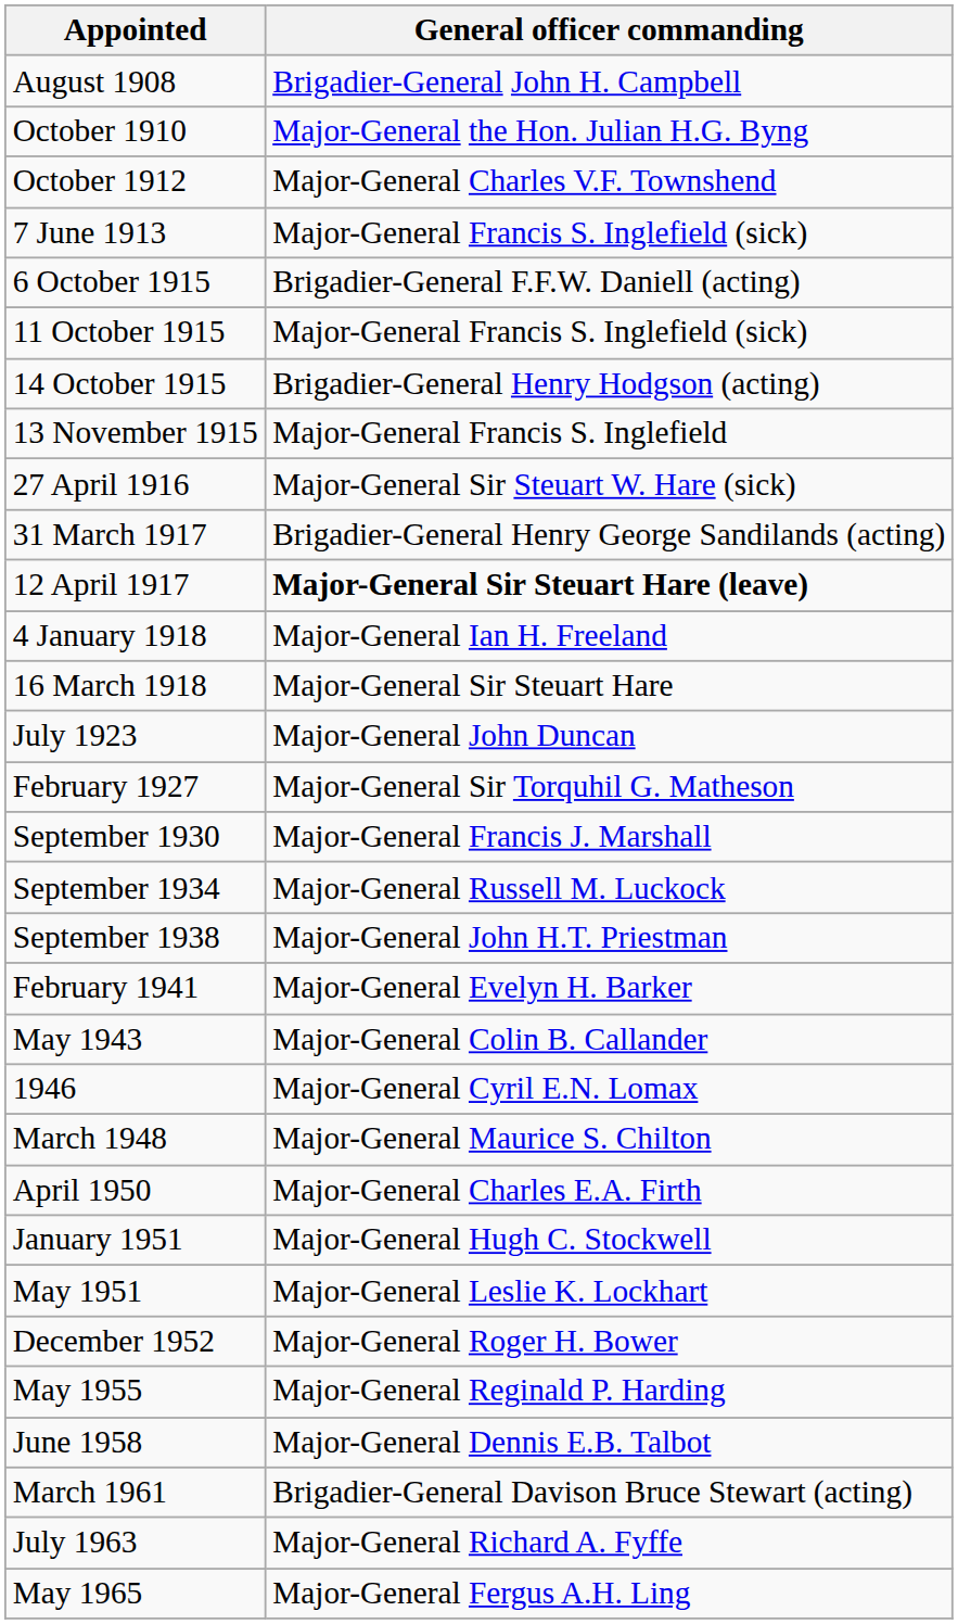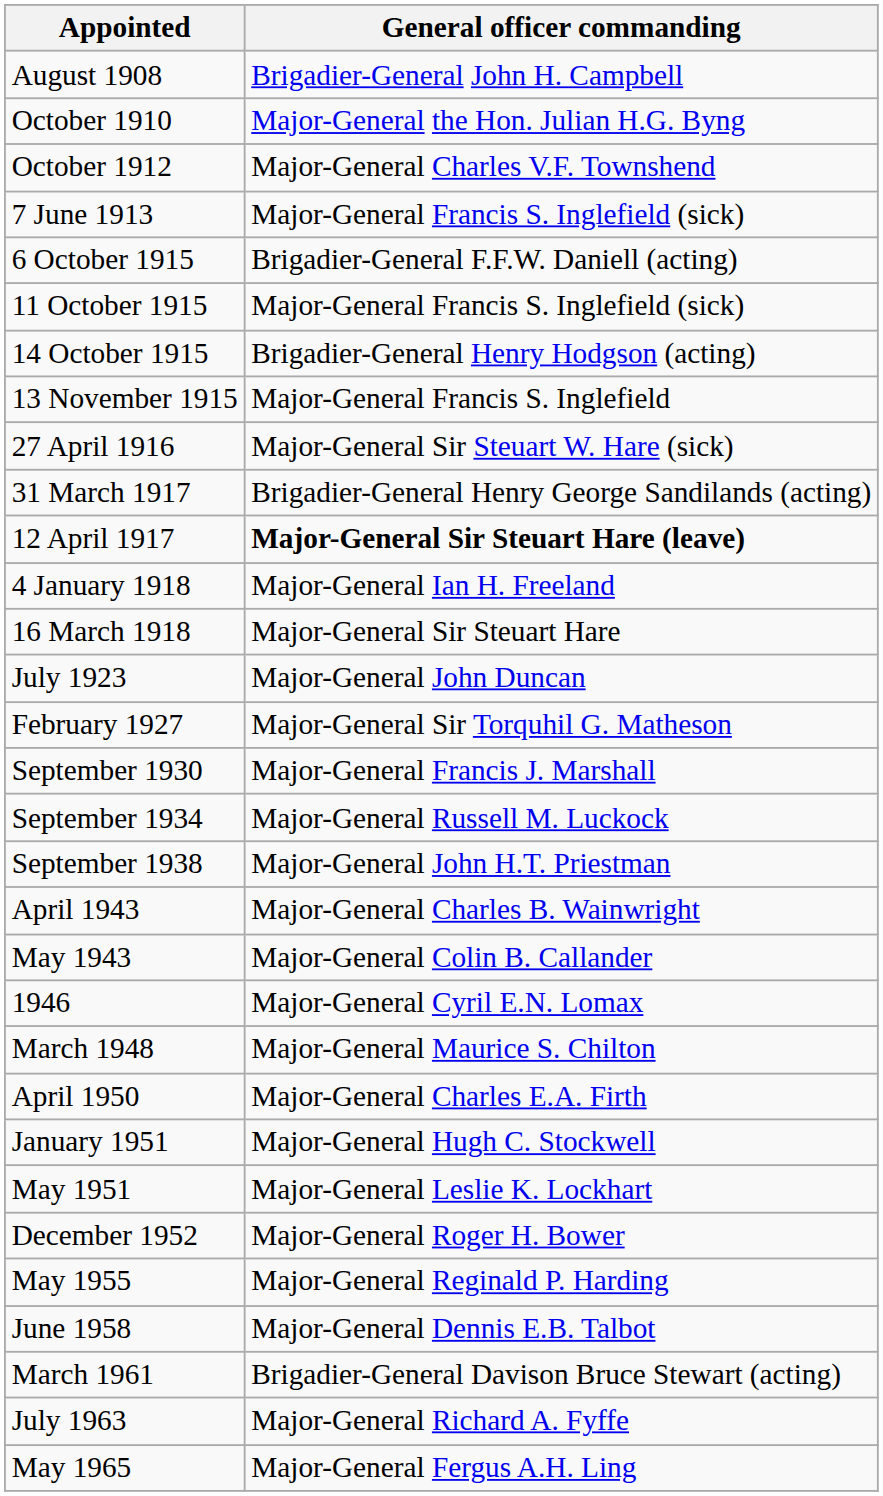- row: February 1941 | Major-General Evelyn H. Barker
+ row: April 1943 | Major-General Charles B. Wainwright
